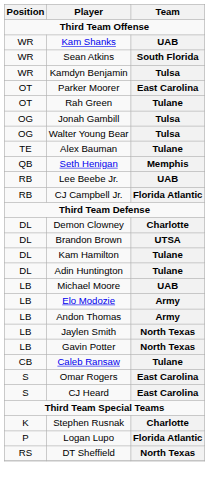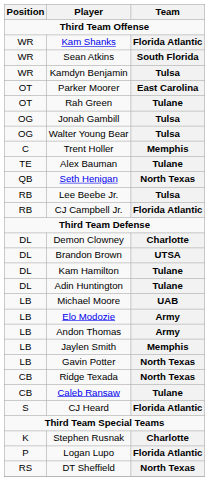Kam Shanks | Team: UAB -> Florida Atlantic
+ row: C | Trent Holler | Memphis
Seth Henigan | Team: Memphis -> North Texas
Lee Beebe Jr. | Team: UAB -> Tulsa
Jaylen Smith | Team: North Texas -> Memphis
+ row: CB | Ridge Texada | North Texas
- row: S | Omar Rogers | East Carolina
CJ Heard | Team: East Carolina -> Florida Atlantic
